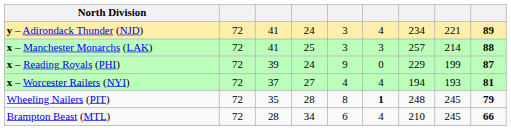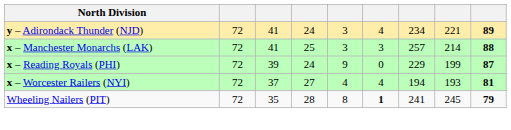Wheeling Nailers (PIT) | column 7: 248 -> 241
- row: Brampton Beast (MTL) | 72 | 28 | 34 | 6 | 4 | 210 | 245 | 66
